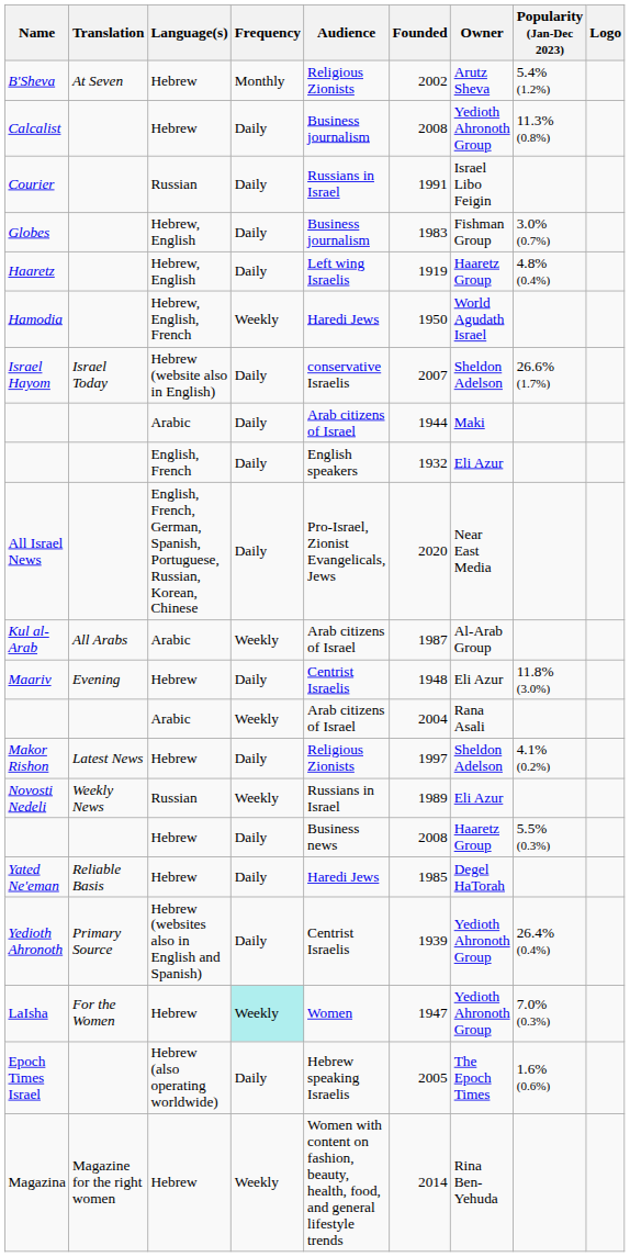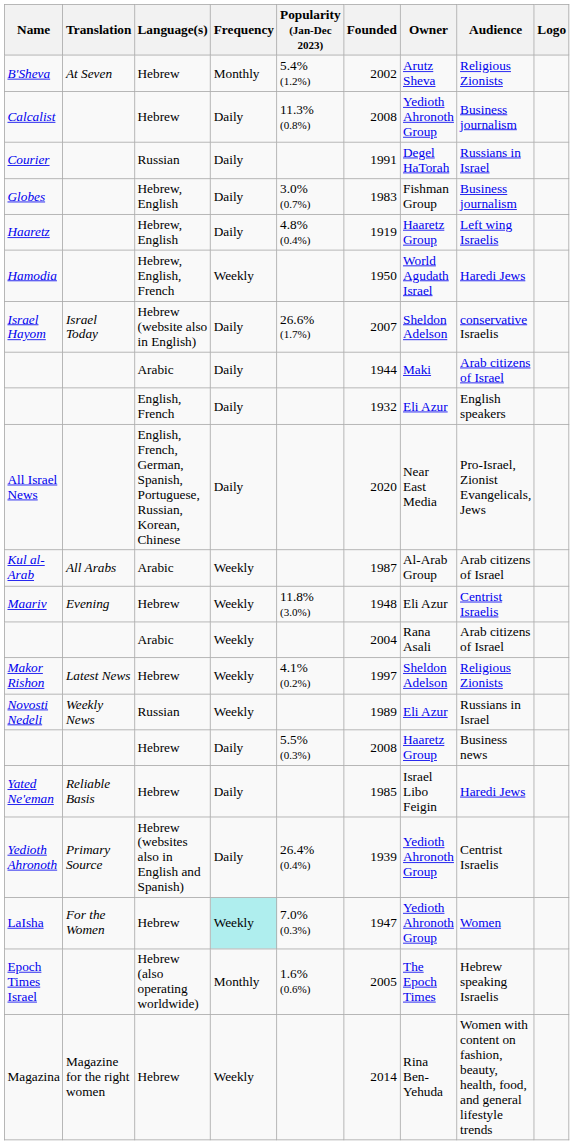columns swapped: Popularity (Jan-Dec 2023) <-> Audience
Courier | Owner: Israel Libo Feigin -> Degel HaTorah
Maariv | Frequency: Daily -> Weekly
Makor Rishon | Frequency: Daily -> Weekly
Yated Ne'eman | Owner: Degel HaTorah -> Israel Libo Feigin
Epoch Times Israel | Frequency: Daily -> Monthly
